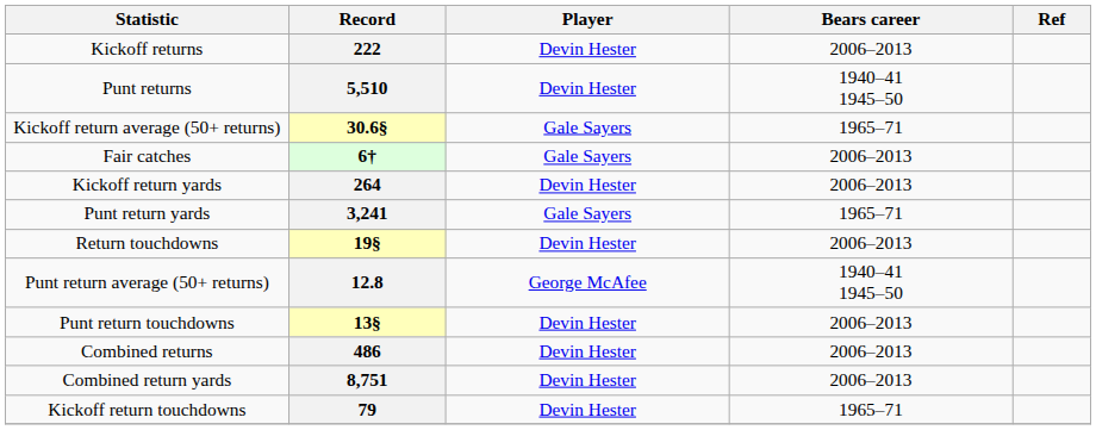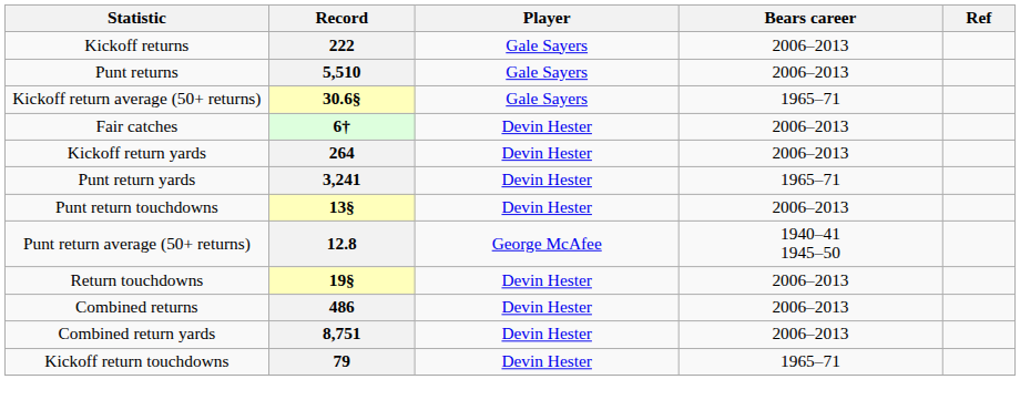222 | Player: Devin Hester -> Gale Sayers
5,510 | Player: Devin Hester -> Gale Sayers
5,510 | Bears career: 1940–41 1945–50 -> 2006–2013
6† | Player: Gale Sayers -> Devin Hester
3,241 | Player: Gale Sayers -> Devin Hester
rows swapped: 13§ <-> 19§
